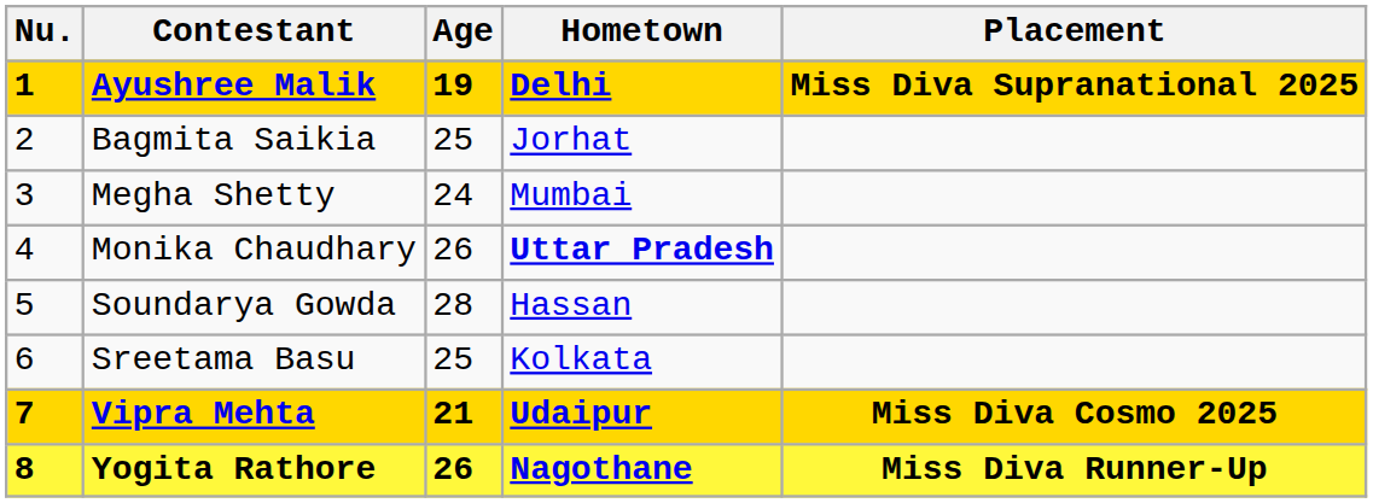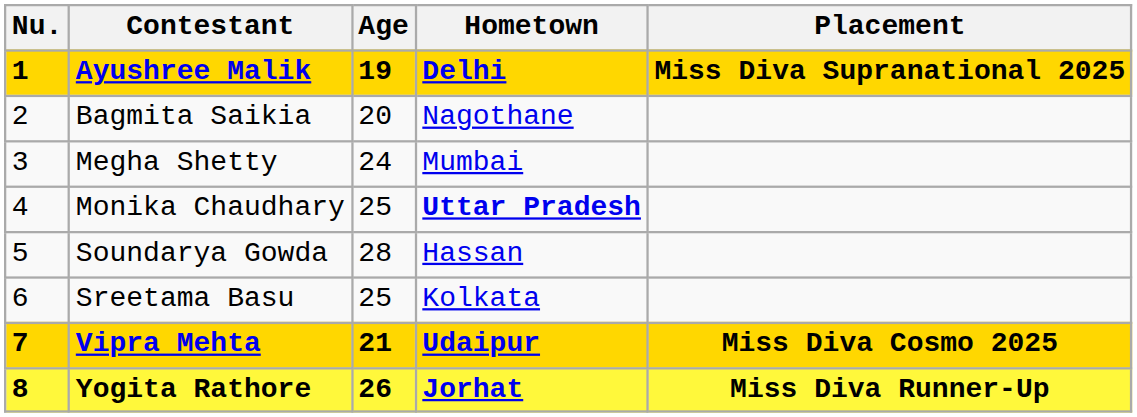Bagmita Saikia | Age: 25 -> 20
Bagmita Saikia | Hometown: Jorhat -> Nagothane
Monika Chaudhary | Age: 26 -> 25
Yogita Rathore | Hometown: Nagothane -> Jorhat
